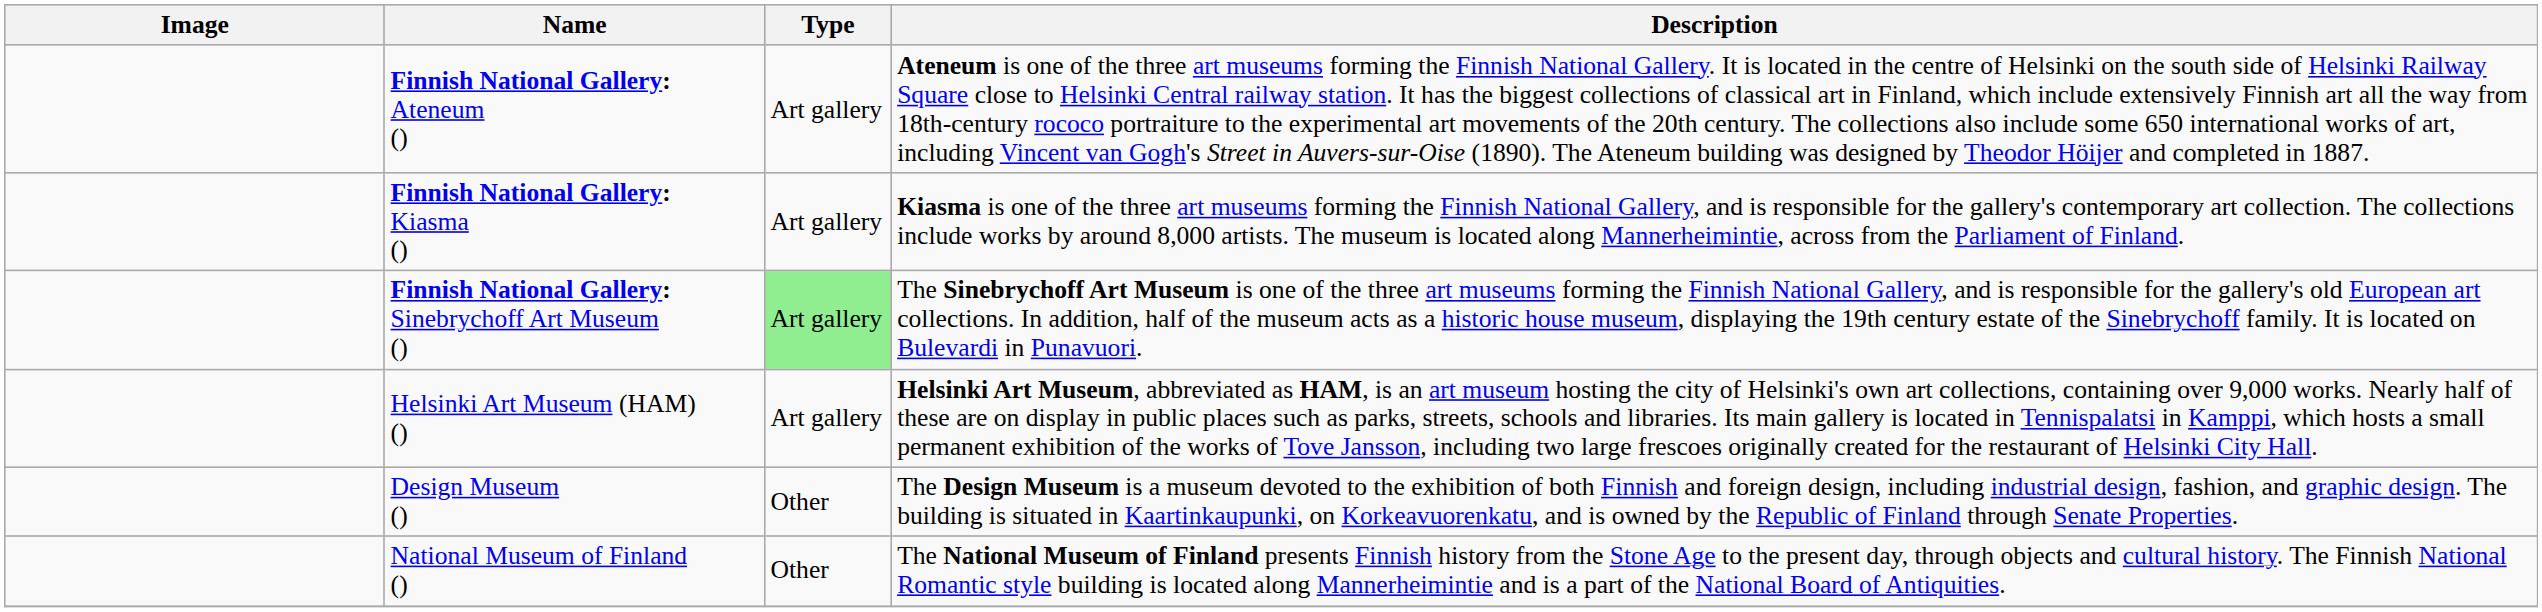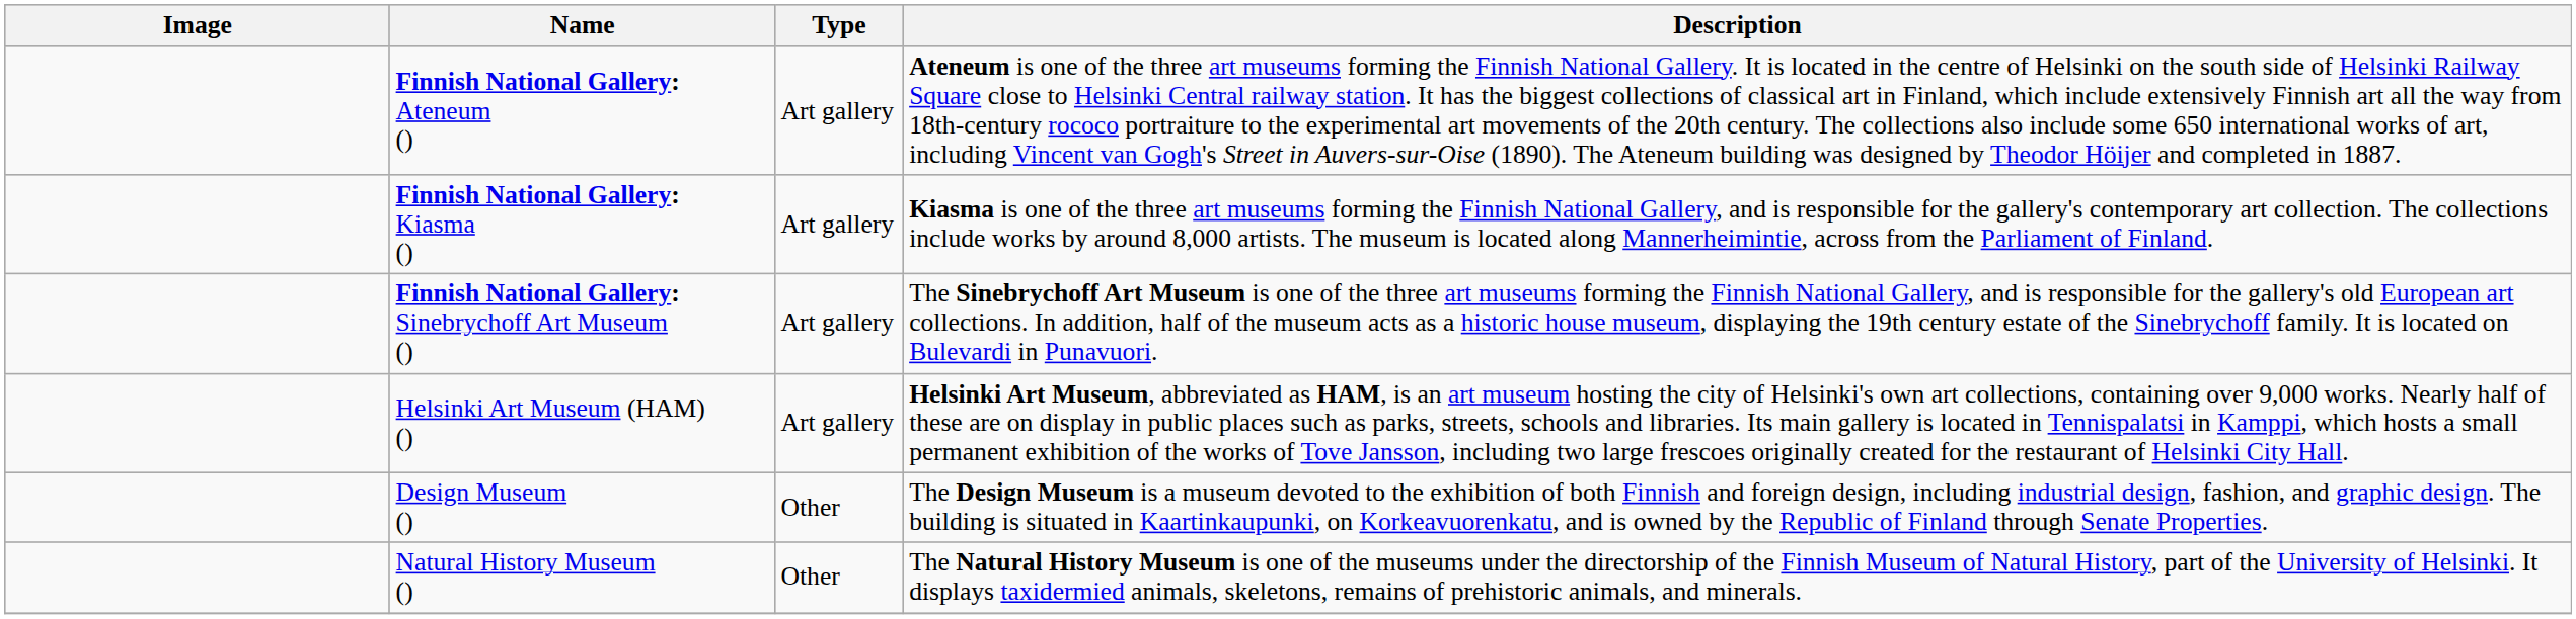Finnish National Gallery: Sinebrychoff Art Museum () | Type: lightgreen background -> no background
- row: National Museum of Finland () | Other | The National Museum of Finland presents Finnish history from the Stone Age to the present day, through objects and cultural history. The Finnish National Romantic style building is located along Mannerheimintie and is a part of the National Board of Antiquities.
+ row: Natural History Museum () | Other | The Natural History Museum is one of the museums under the directorship of the Finnish Museum of Natural History, part of the University of Helsinki. It displays taxidermied animals, skeletons, remains of prehistoric animals, and minerals.
